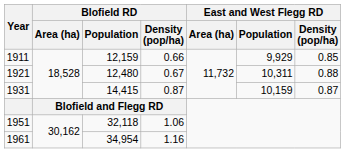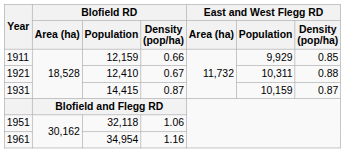1921 | Blofield RD / Population: 12,480 -> 12,410
